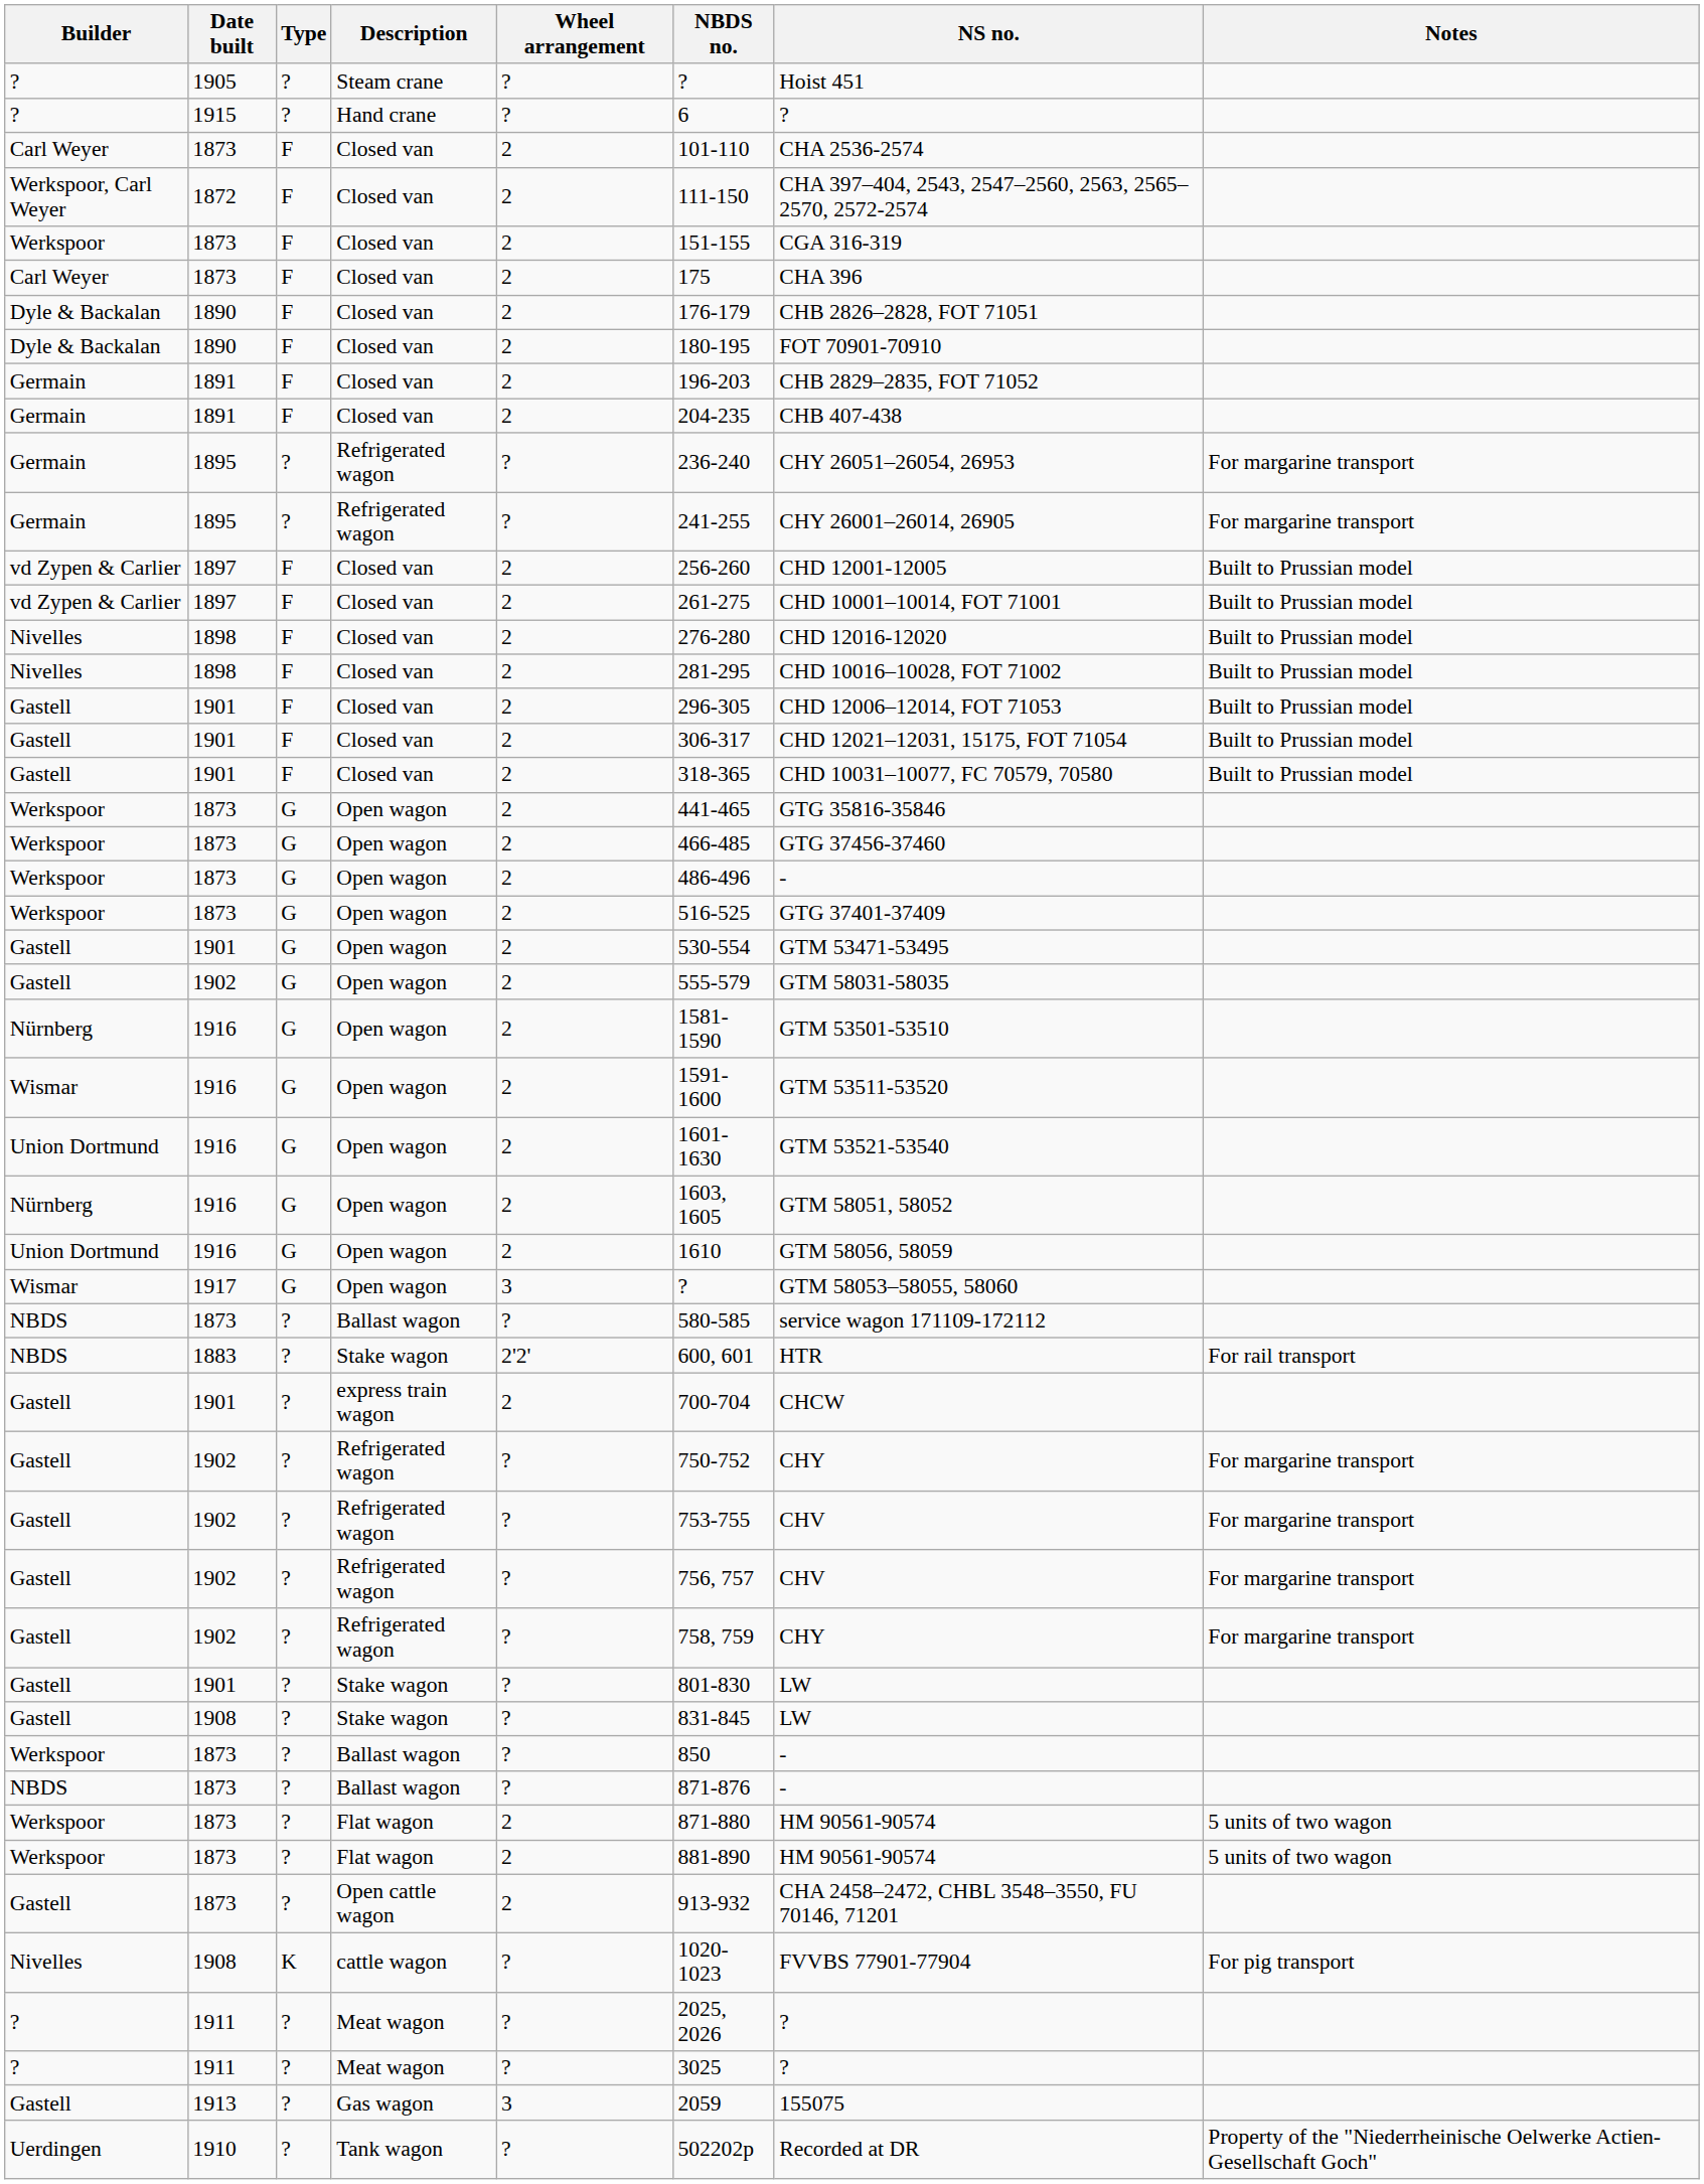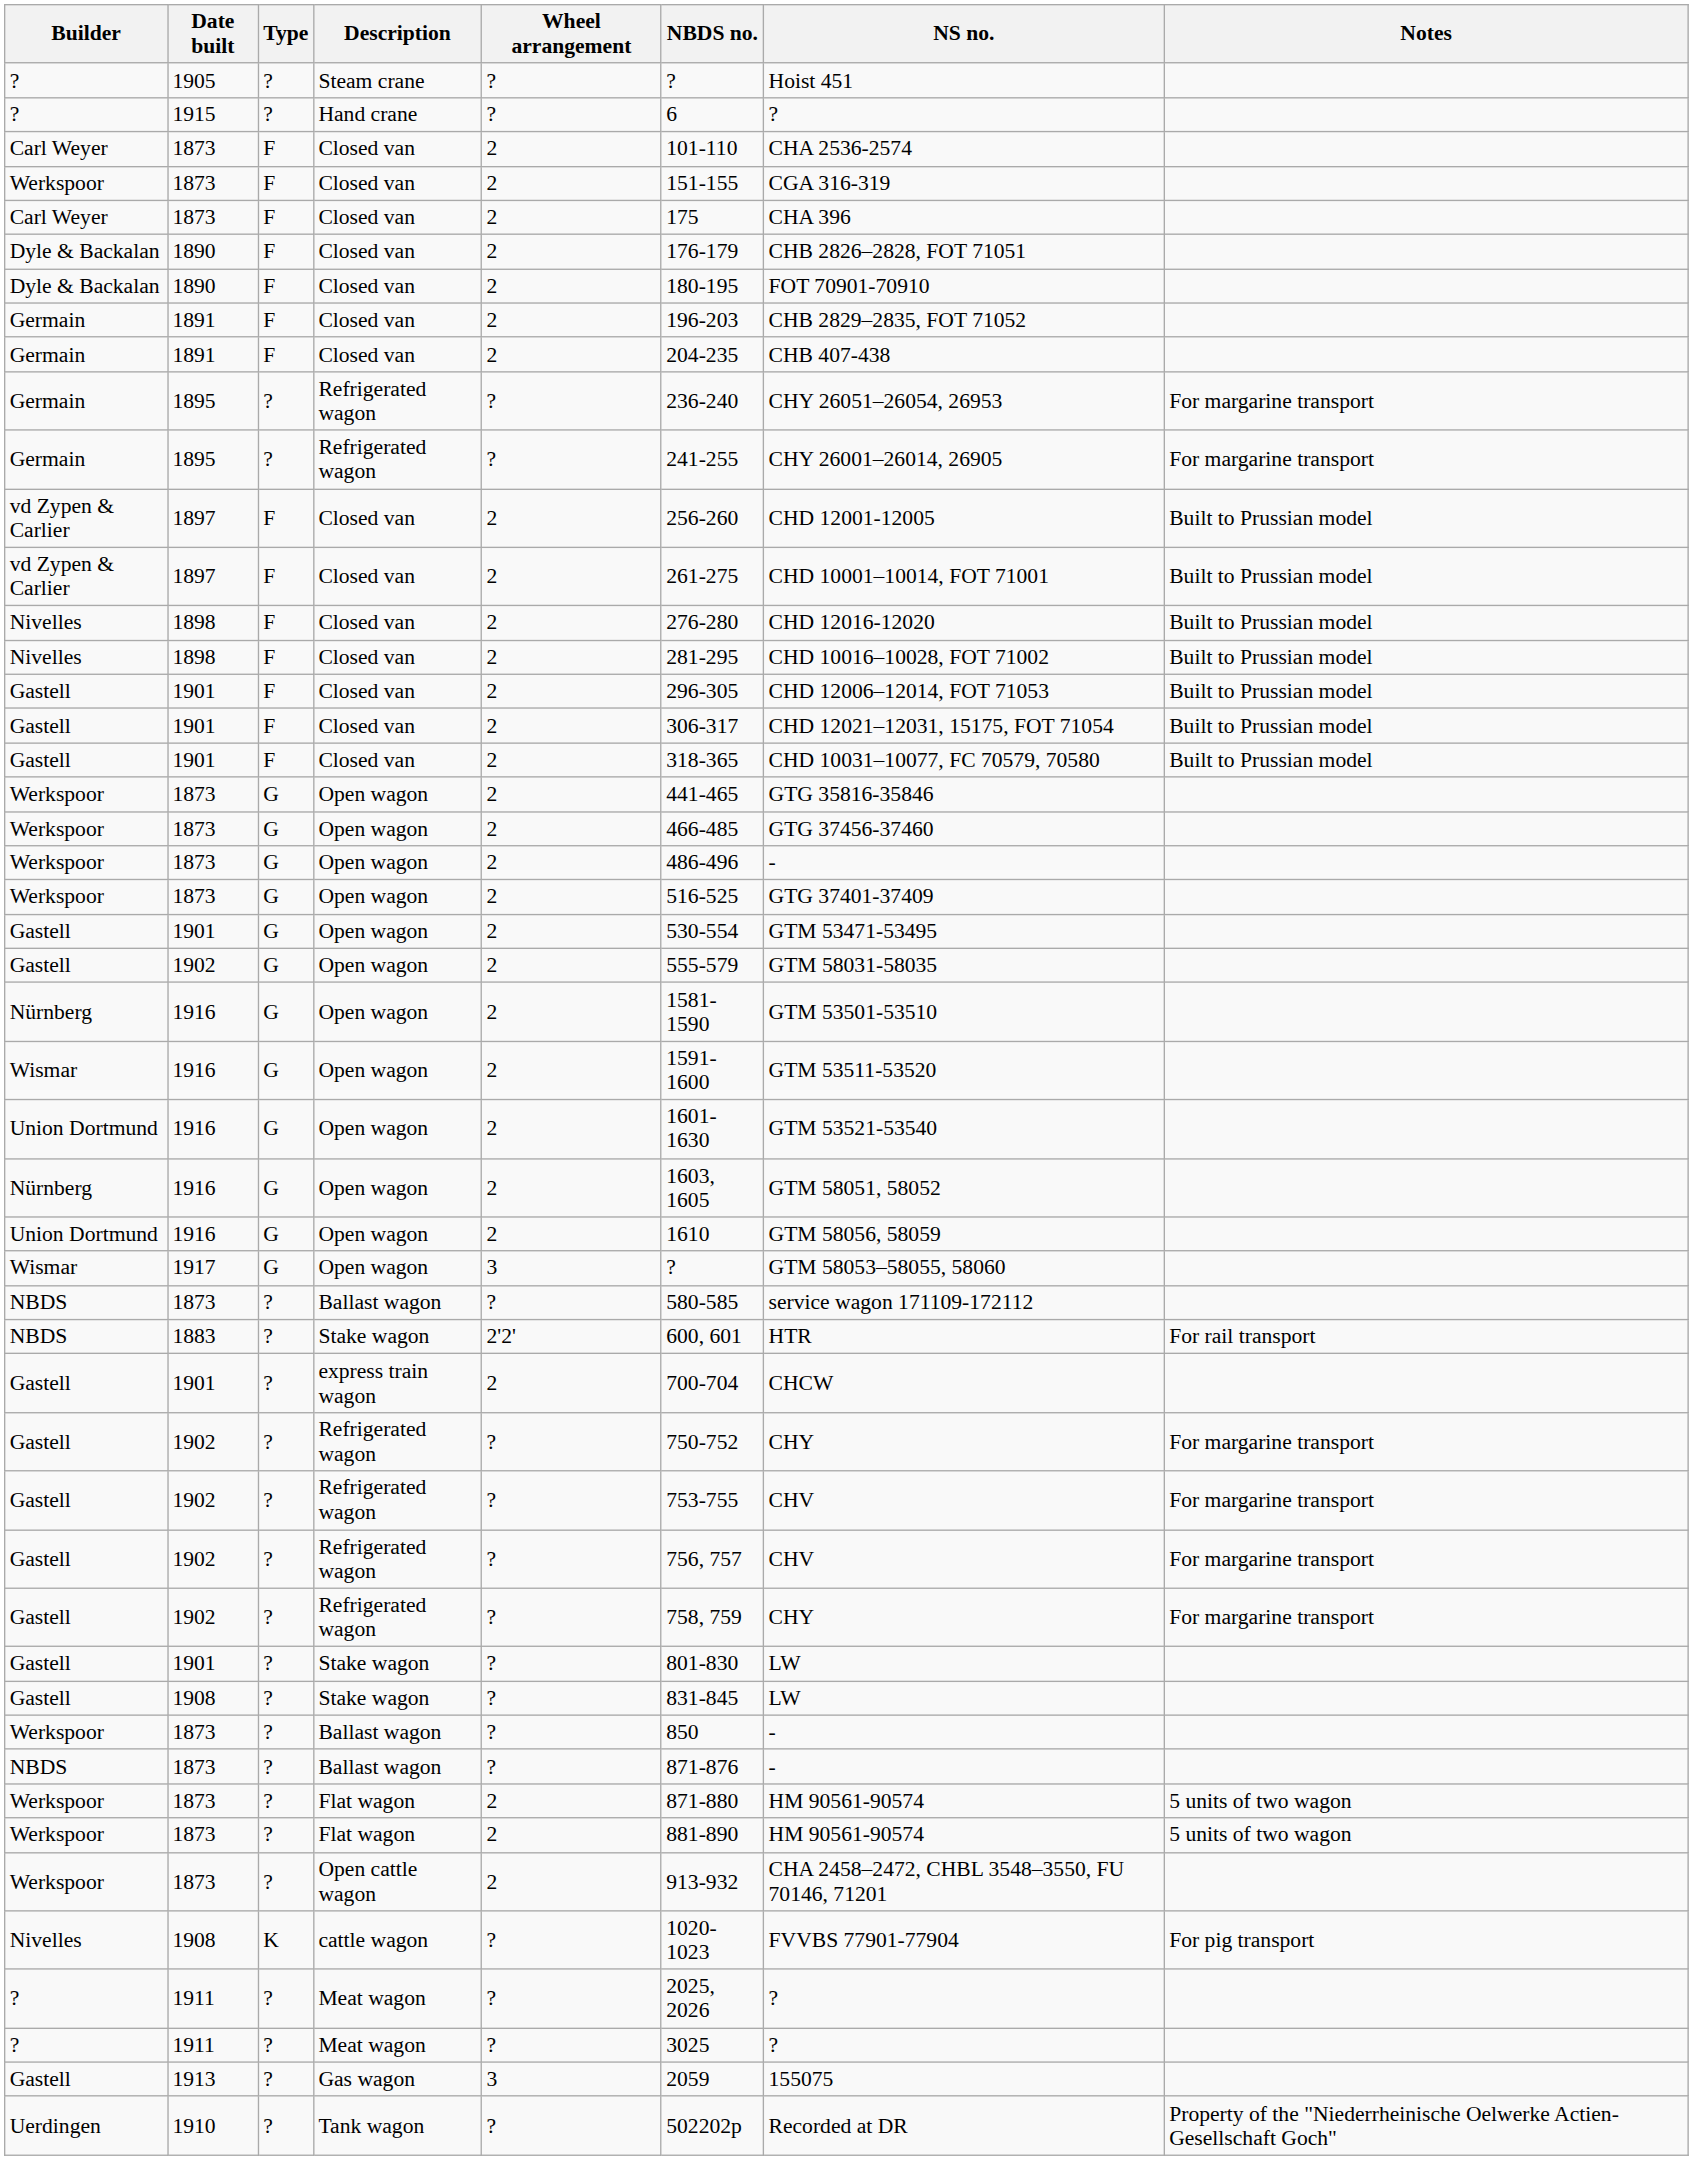- row: Werkspoor, Carl Weyer | 1872 | F | Closed van | 2 | 111-150 | CHA 397–404, 2543, 2547–2560, 2563, 2565–2570, 2572-2574
1873 / Open cattle wagon | Builder: Gastell -> Werkspoor
